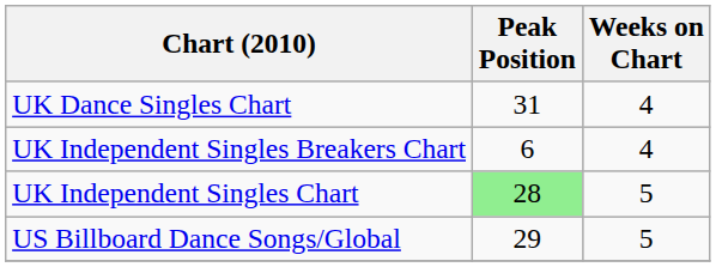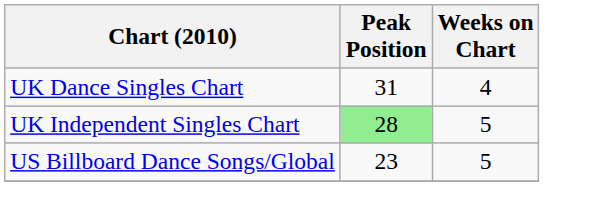- row: UK Independent Singles Breakers Chart | 6 | 4
US Billboard Dance Songs/Global | Peak Position: 29 -> 23
